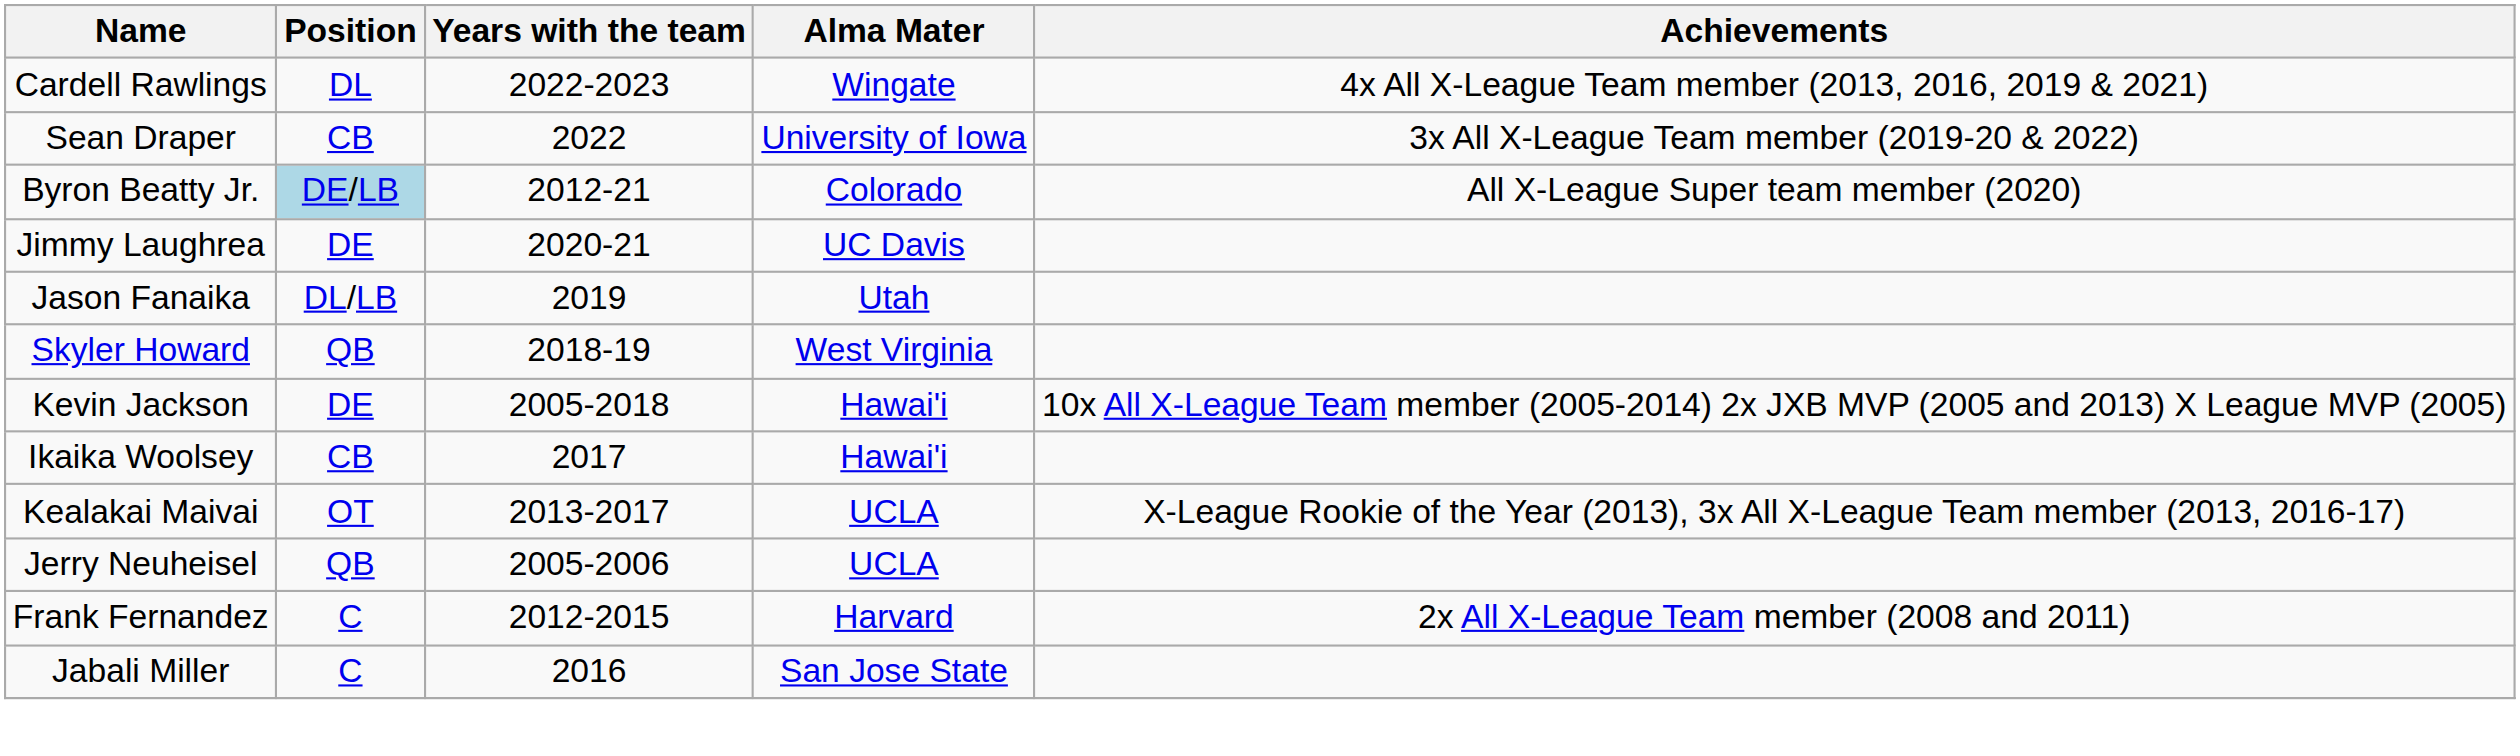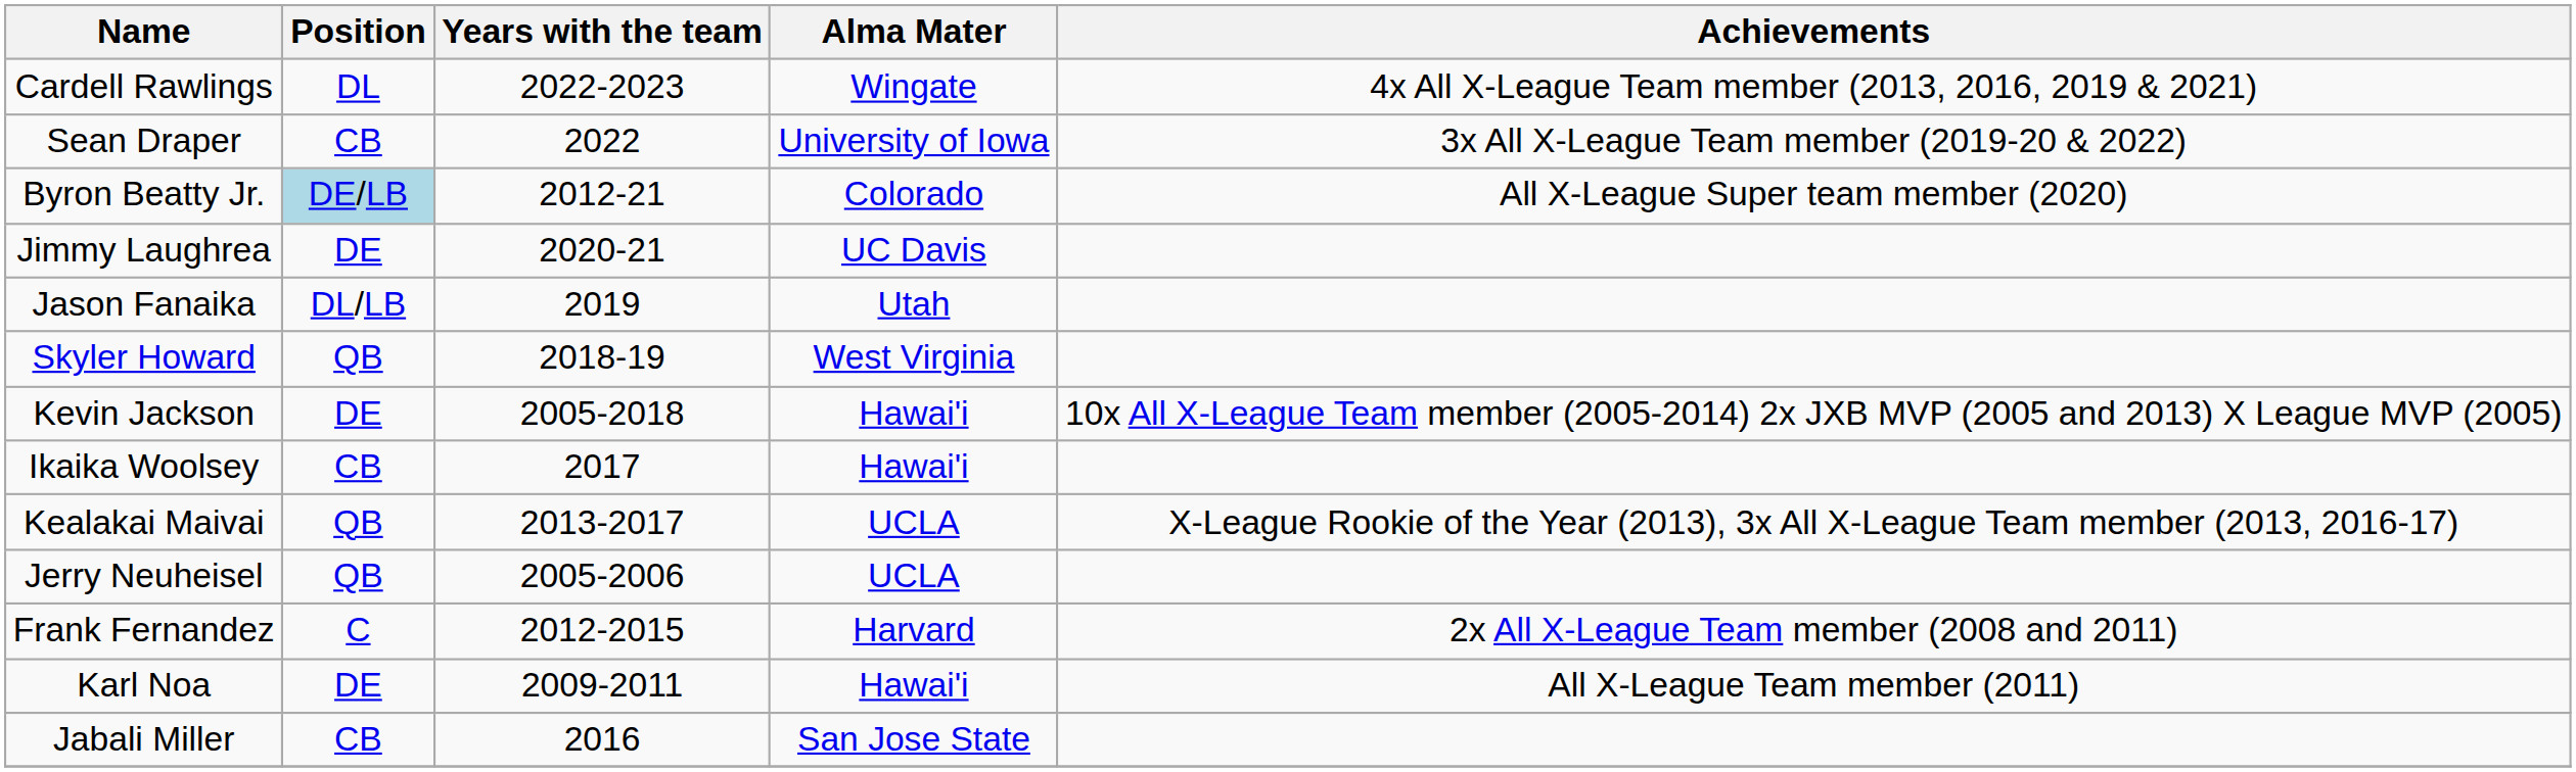Kealakai Maivai | Position: OT -> QB
+ row: Karl Noa | DE | 2009-2011 | Hawai'i | All X-League Team member (2011)
Jabali Miller | Position: C -> CB
